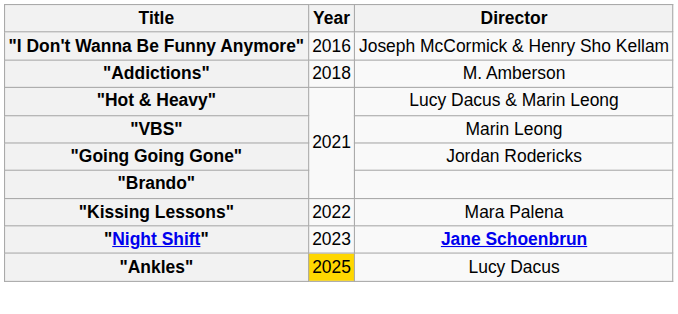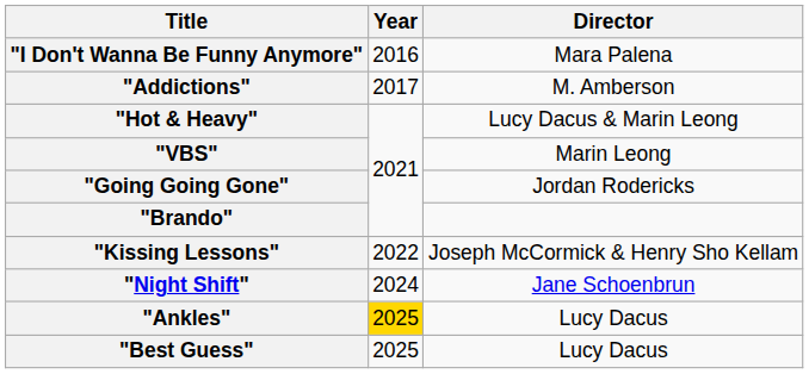"I Don't Wanna Be Funny Anymore" | Director: Joseph McCormick & Henry Sho Kellam -> Mara Palena
"Addictions" | Year: 2018 -> 2017
"Kissing Lessons" | Director: Mara Palena -> Joseph McCormick & Henry Sho Kellam
"Night Shift" | Year: 2023 -> 2024
"Night Shift" | Director: bold -> normal
+ row: "Best Guess" | 2025 | Lucy Dacus
